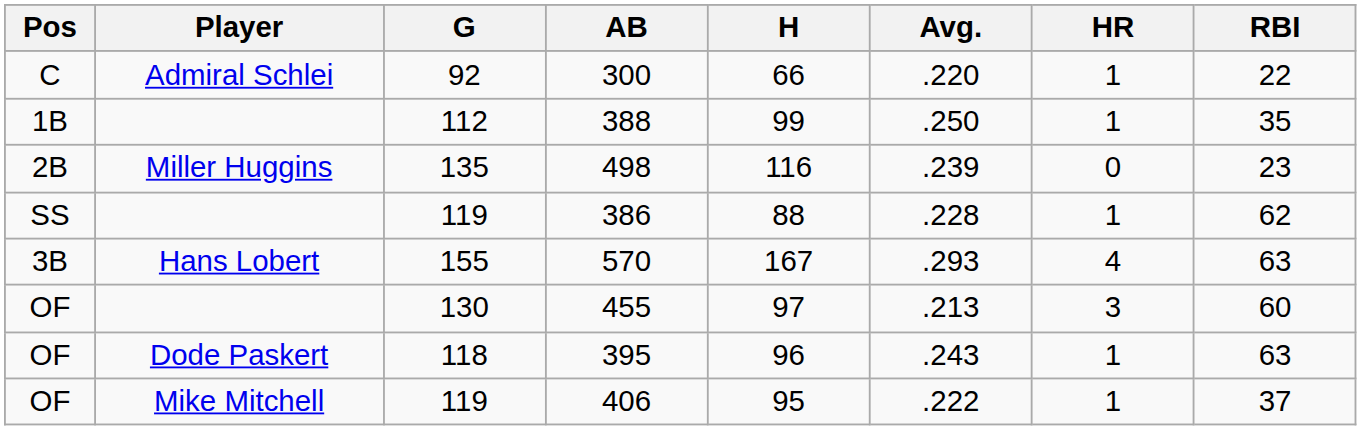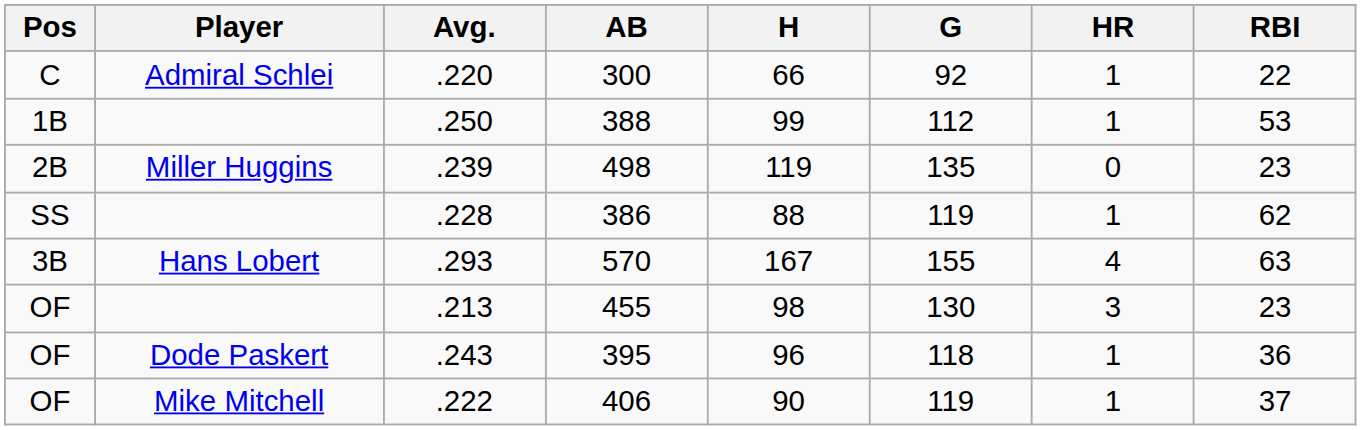columns swapped: G <-> Avg.
388 | RBI: 35 -> 53
498 | H: 116 -> 119
455 | H: 97 -> 98
455 | RBI: 60 -> 23
395 | RBI: 63 -> 36
406 | H: 95 -> 90
